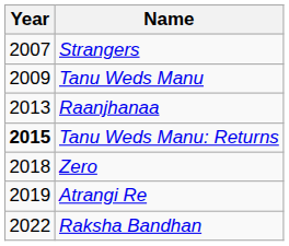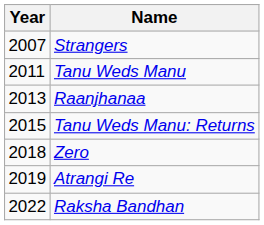Tanu Weds Manu | Year: 2009 -> 2011
Tanu Weds Manu: Returns | Year: bold -> normal
